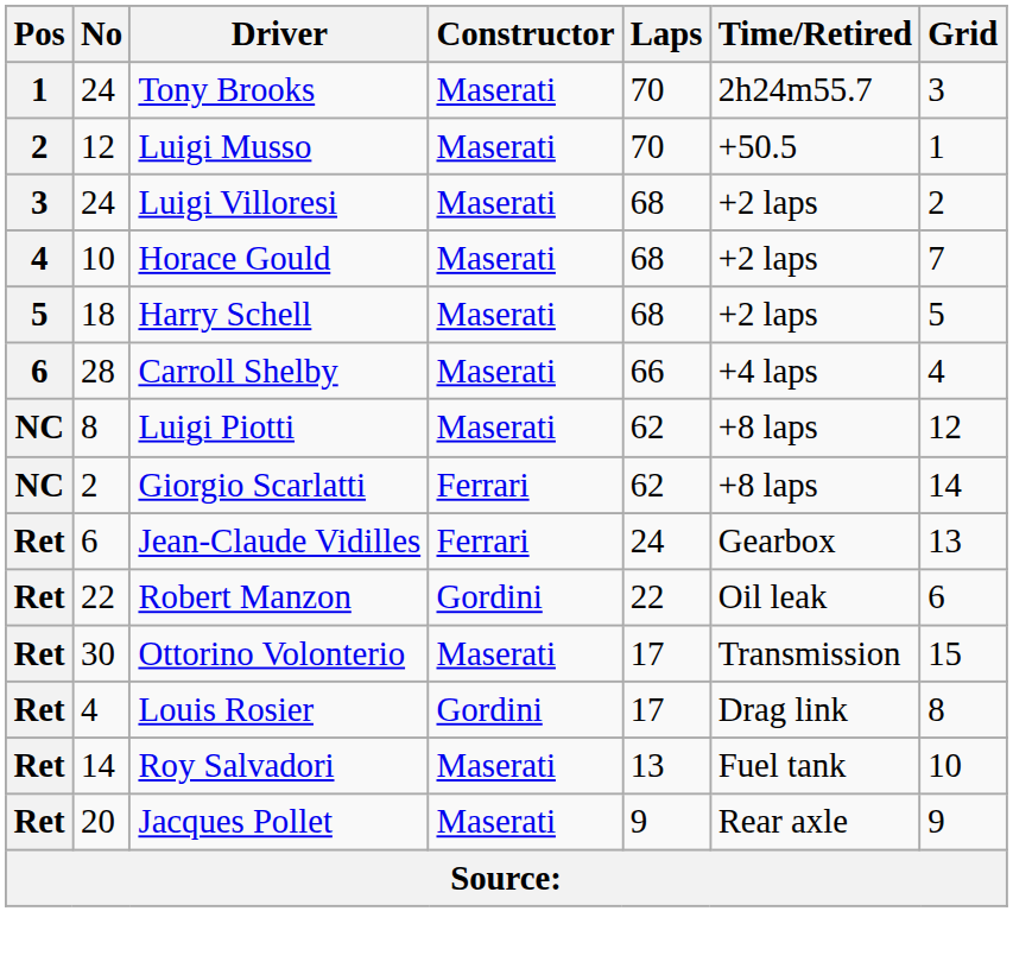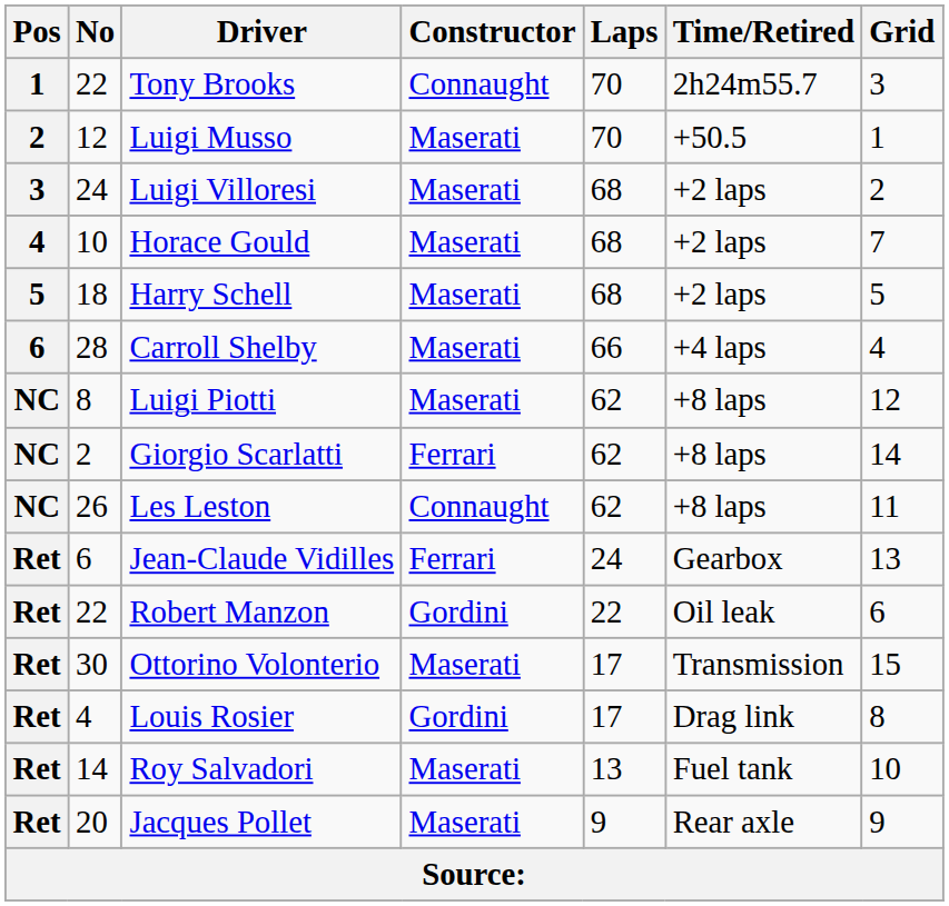Tony Brooks | No: 24 -> 22
Tony Brooks | Constructor: Maserati -> Connaught
+ row: NC | 26 | Les Leston | Connaught | 62 | +8 laps | 11
